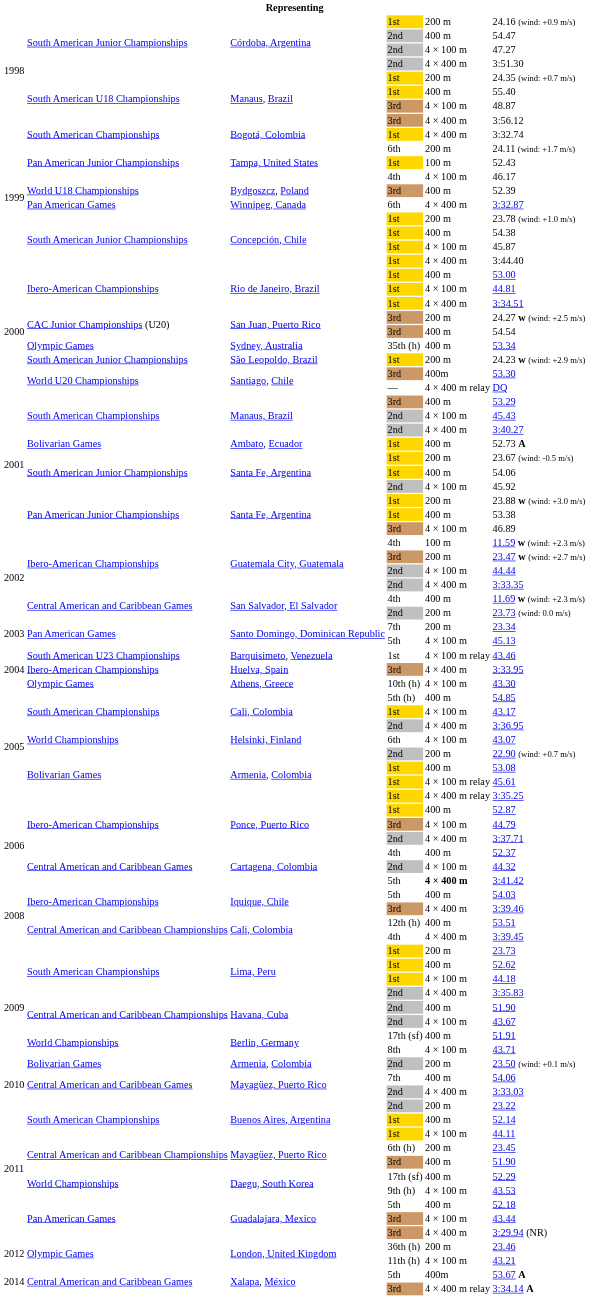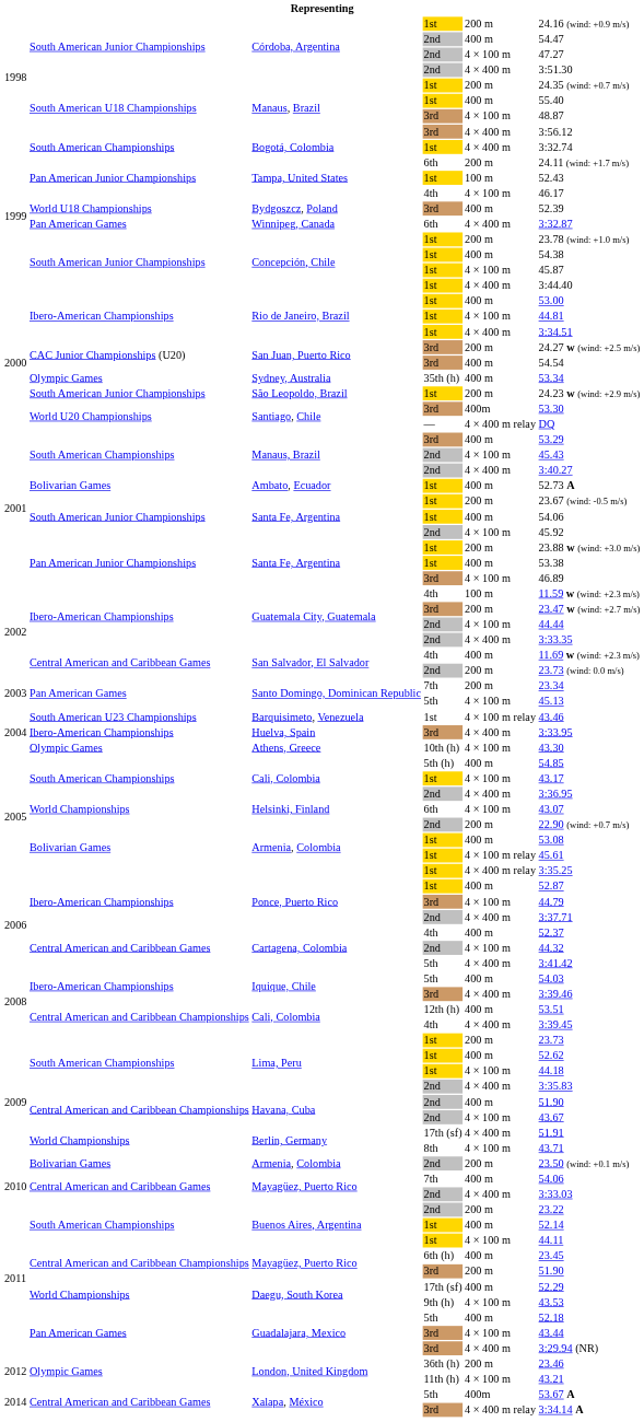Cartagena, Colombia / 5th | column 5: bold -> normal
Berlin, Germany / 17th (sf) | column 5: 400 m -> 4 × 400 m
Mayagüez, Puerto Rico / 6th (h) | column 5: 200 m -> 400 m
Mayagüez, Puerto Rico / 3rd | column 5: 400 m -> 200 m
